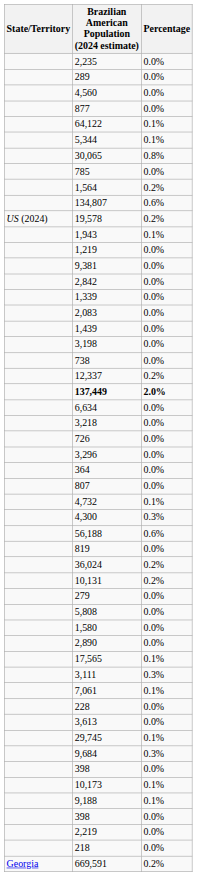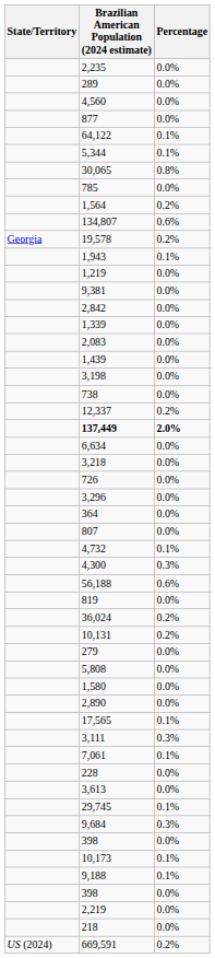19,578 | State/Territory: US (2024) -> Georgia
669,591 | State/Territory: Georgia -> US (2024)
